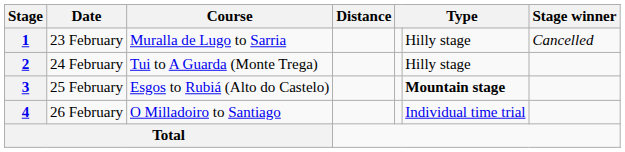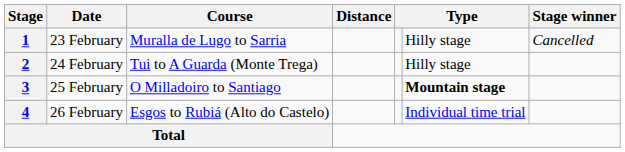3 | Course: Esgos to Rubiá (Alto do Castelo) -> O Milladoiro to Santiago
4 | Course: O Milladoiro to Santiago -> Esgos to Rubiá (Alto do Castelo)
